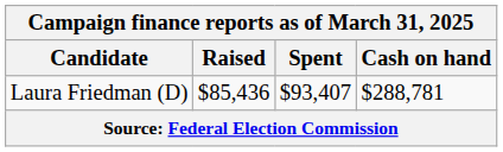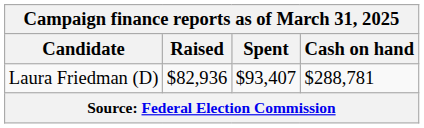Laura Friedman (D) | Raised: $85,436 -> $82,936
